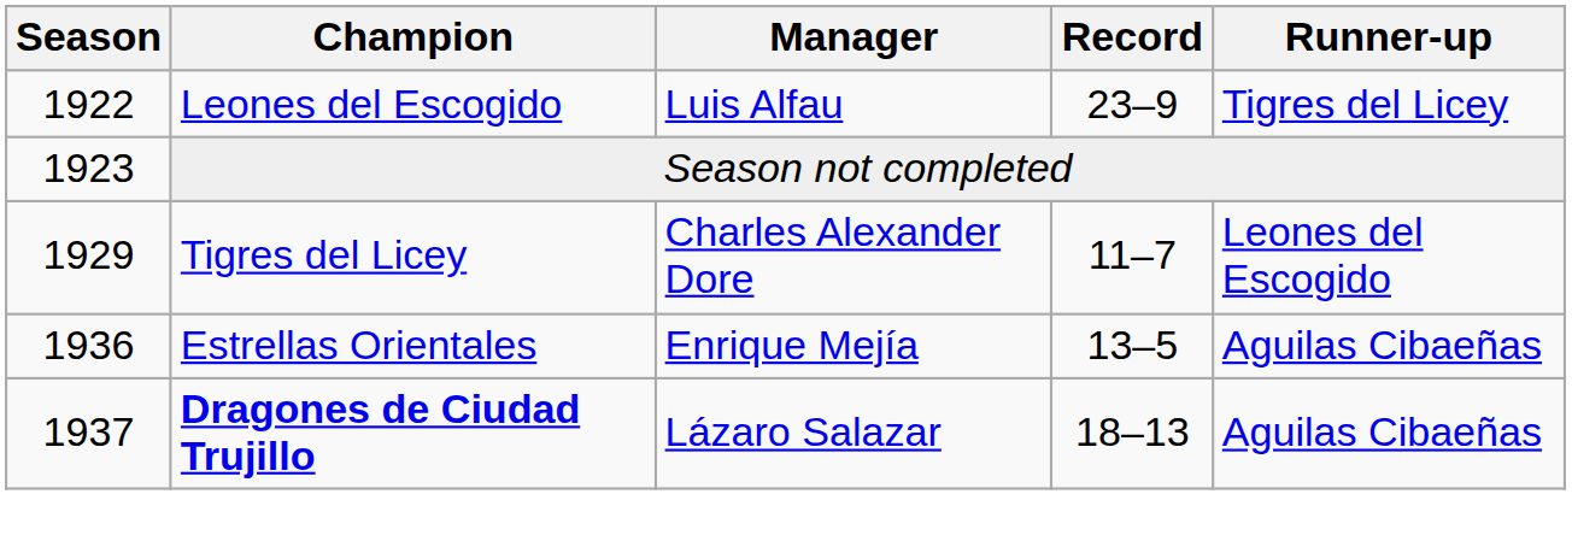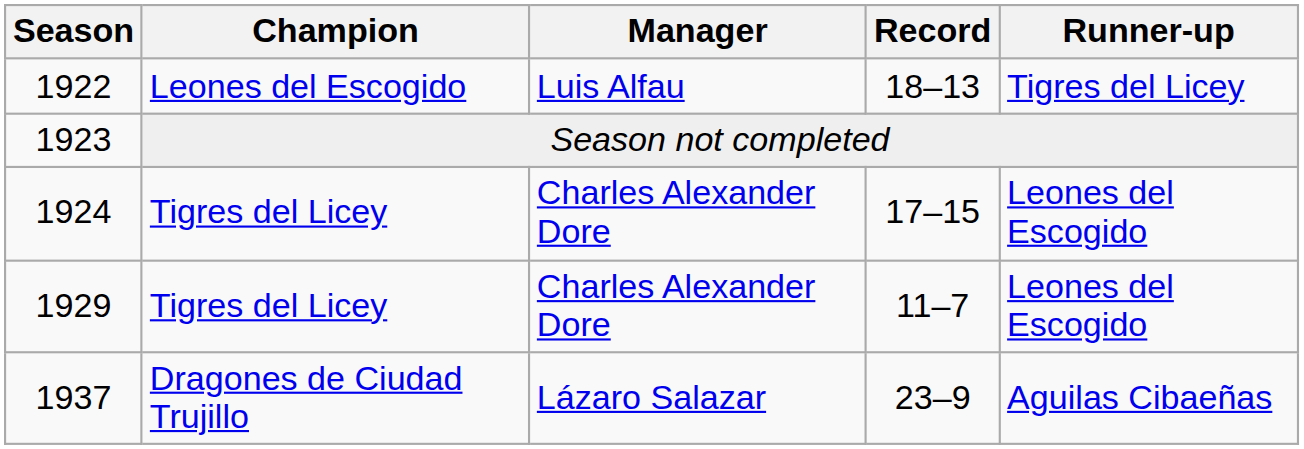1922 | Record: 23–9 -> 18–13
+ row: 1924 | Tigres del Licey | Charles Alexander Dore | 17–15 | Leones del Escogido
- row: 1936 | Estrellas Orientales | Enrique Mejía | 13–5 | Aguilas Cibaeñas
1937 | Champion: bold -> normal
1937 | Record: 18–13 -> 23–9
